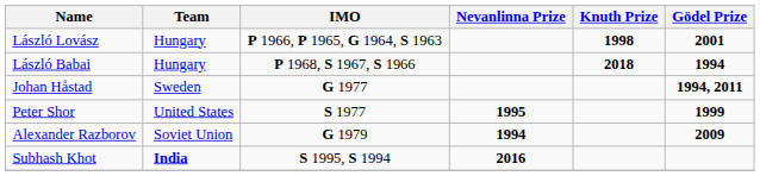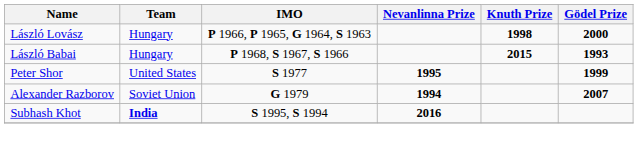László Lovász | Gödel Prize: 2001 -> 2000
László Babai | Knuth Prize: 2018 -> 2015
László Babai | Gödel Prize: 1994 -> 1993
- row: Johan Håstad | Sweden | G 1977 | 1994, 2011
Alexander Razborov | Gödel Prize: 2009 -> 2007
